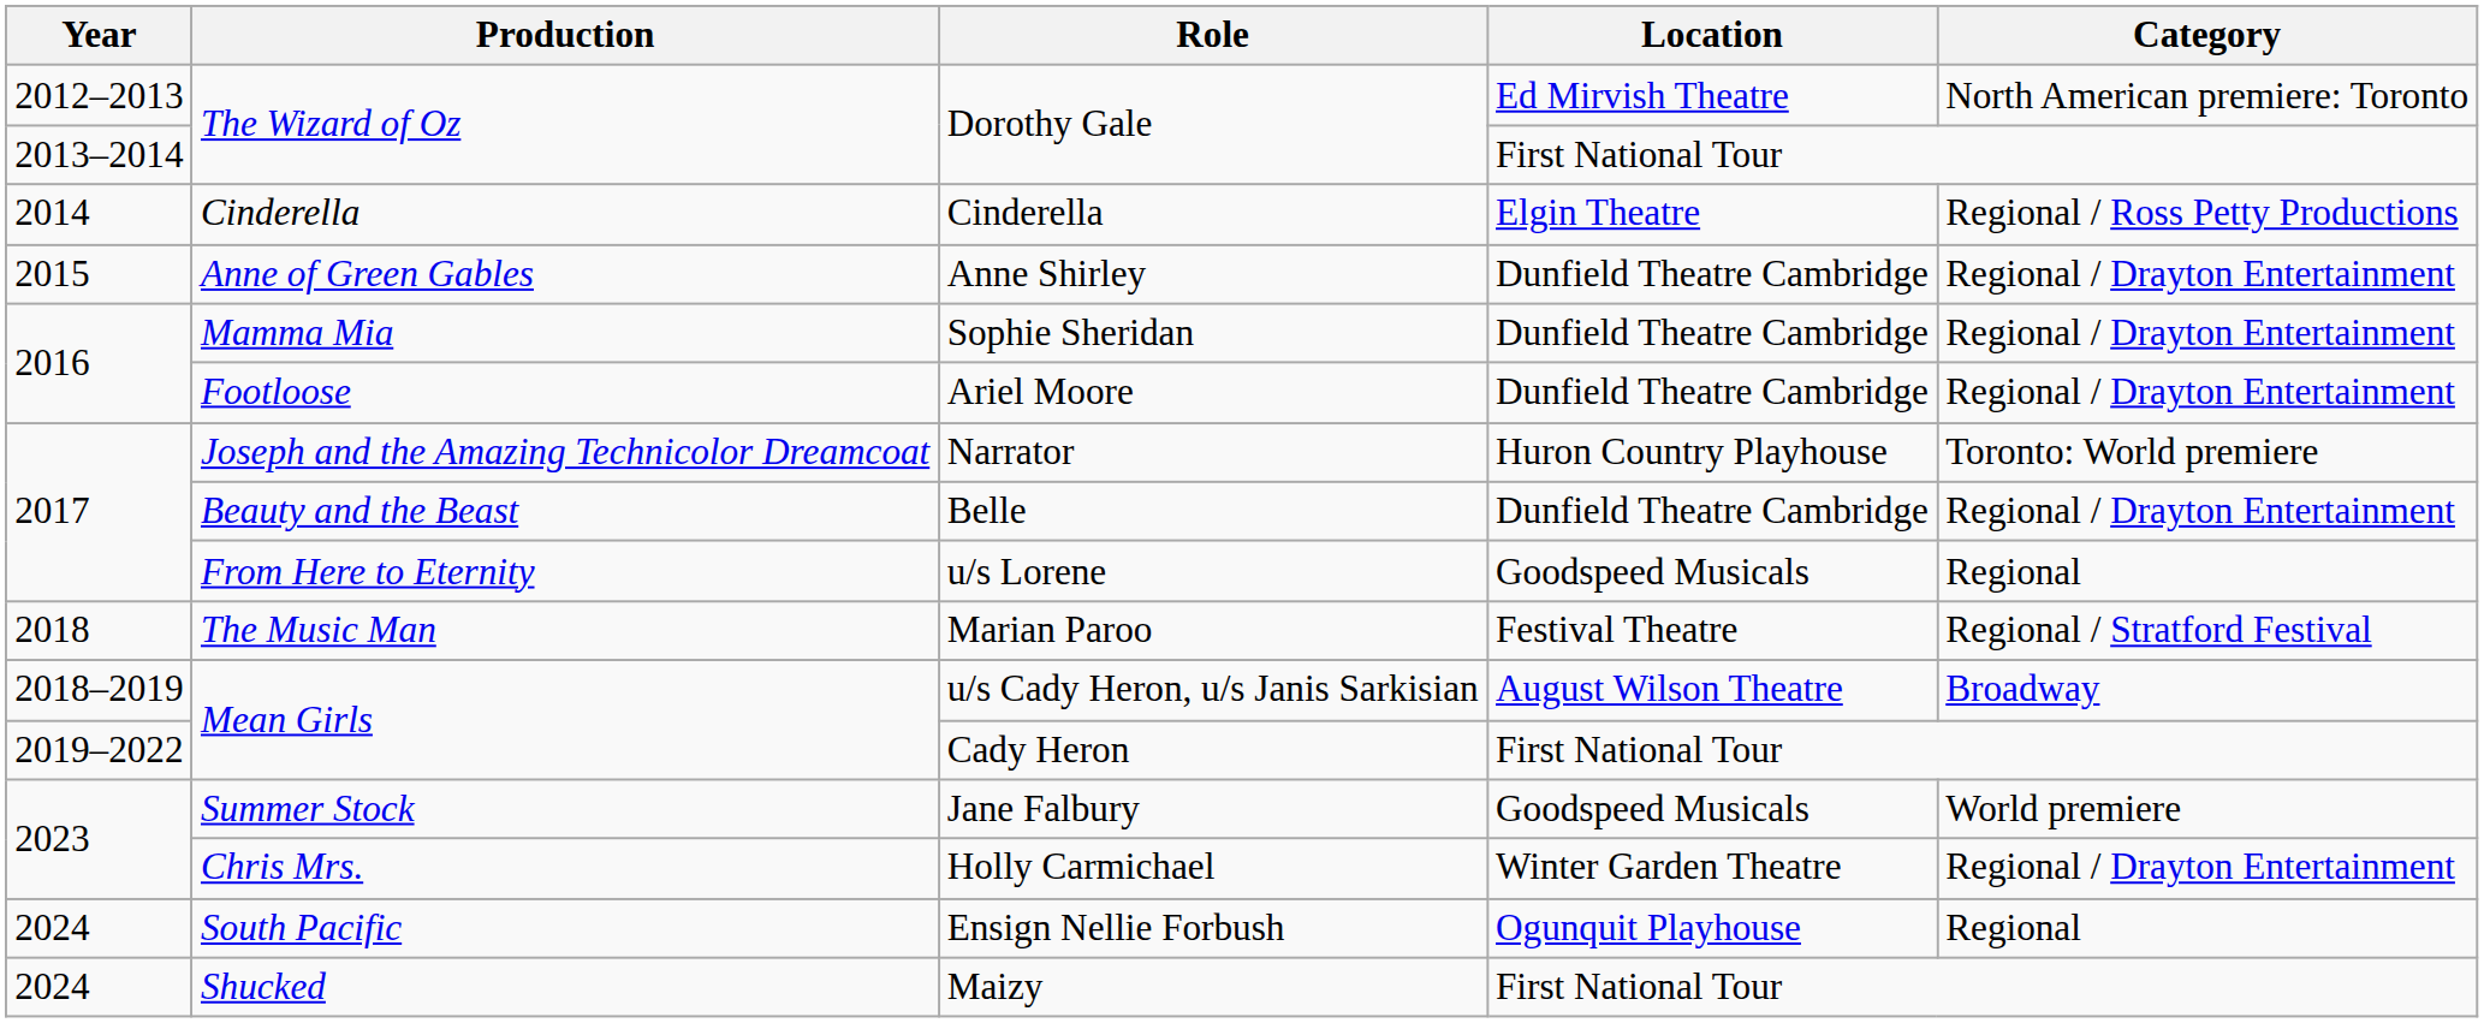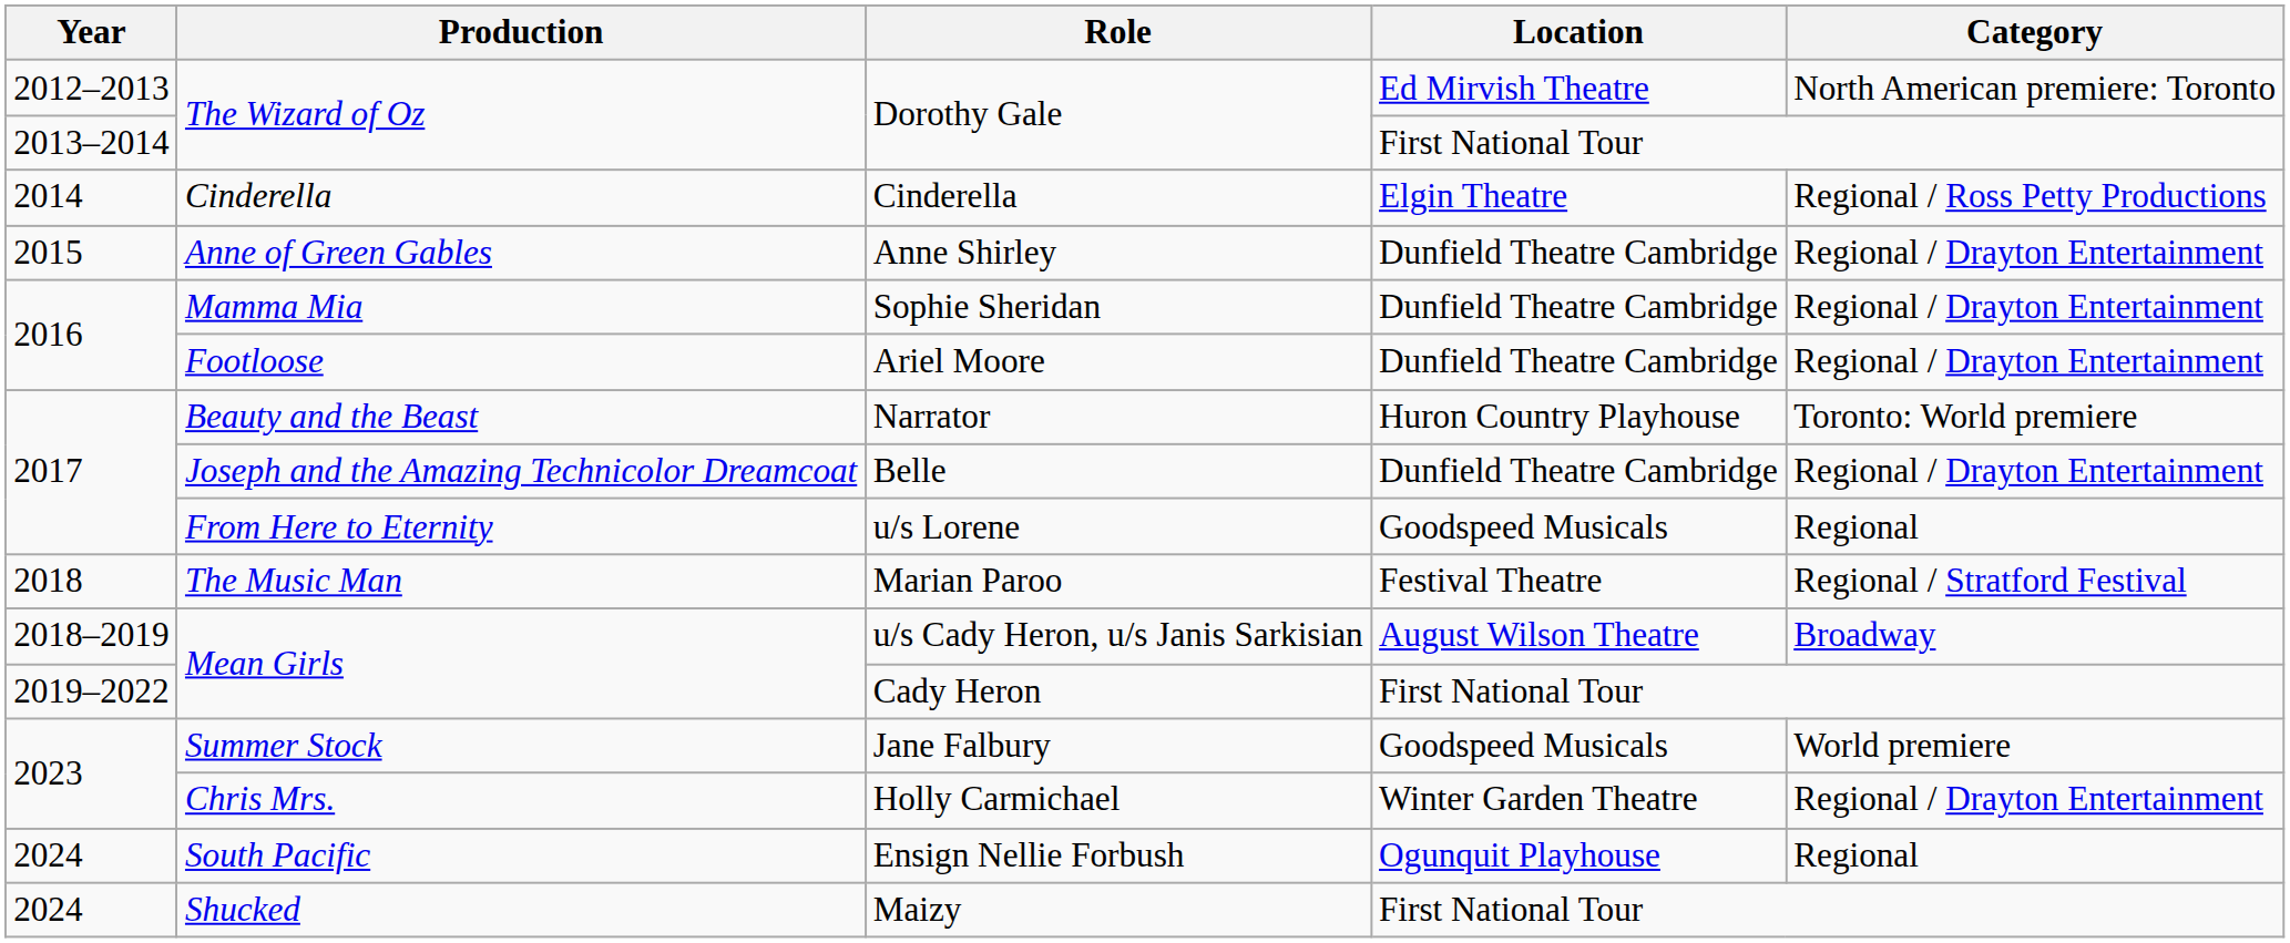Narrator | Production: Joseph and the Amazing Technicolor Dreamcoat -> Beauty and the Beast
Belle | Production: Beauty and the Beast -> Joseph and the Amazing Technicolor Dreamcoat
